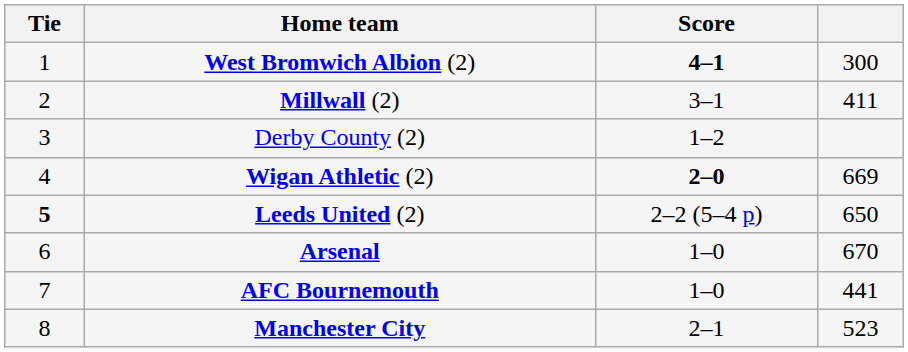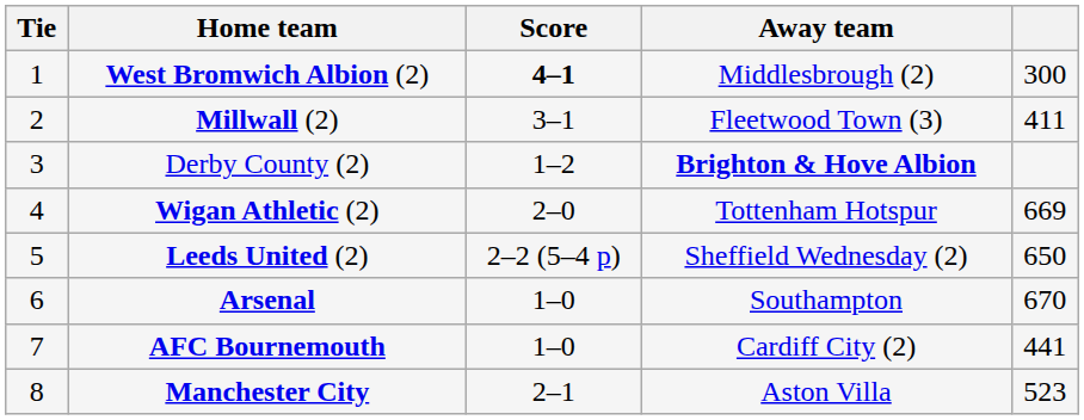+ column: Away team | Middlesbrough (2) | Fleetwood Town (3) | Brighton & Hove Albion | Tottenham Hotspur | Sheffield Wednesday (2) | Southampton | Cardiff City (2) | Aston Villa
Wigan Athletic (2) | Score: bold -> normal
Leeds United (2) | Tie: bold -> normal
